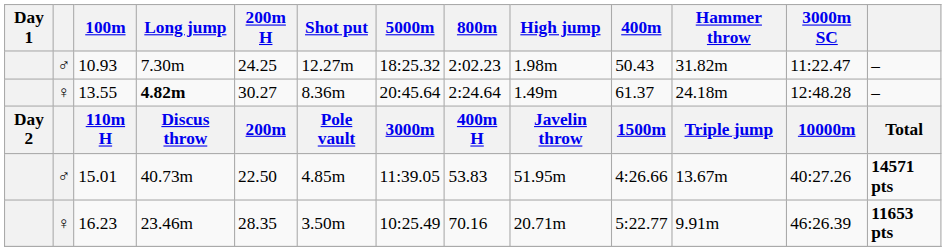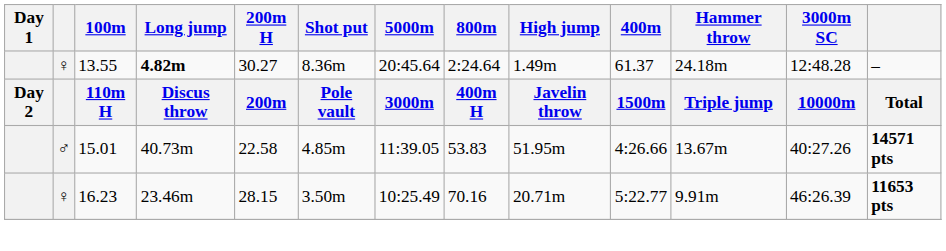- row: ♂ | 10.93 | 7.30m | 24.25 | 12.27m | 18:25.32 | 2:02.23 | 1.98m | 50.43 | 31.82m | 11:22.47 | –
15.01 | 200m H: 22.50 -> 22.58
16.23 | 200m H: 28.35 -> 28.15
